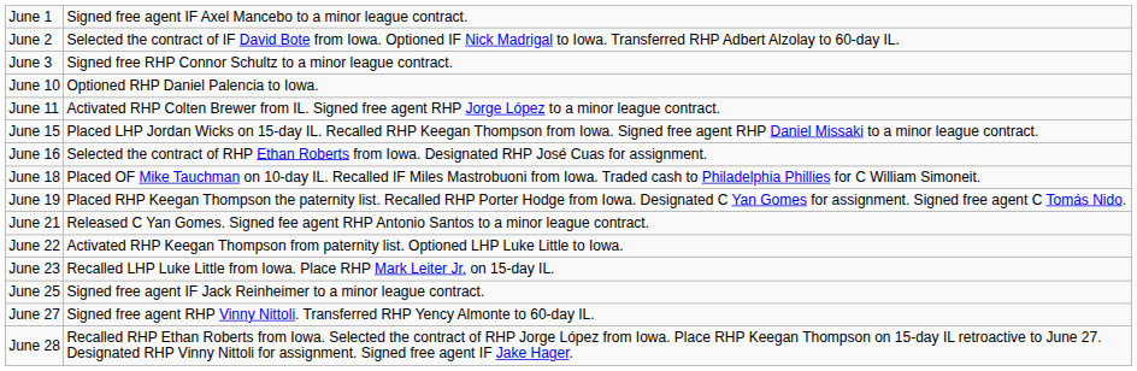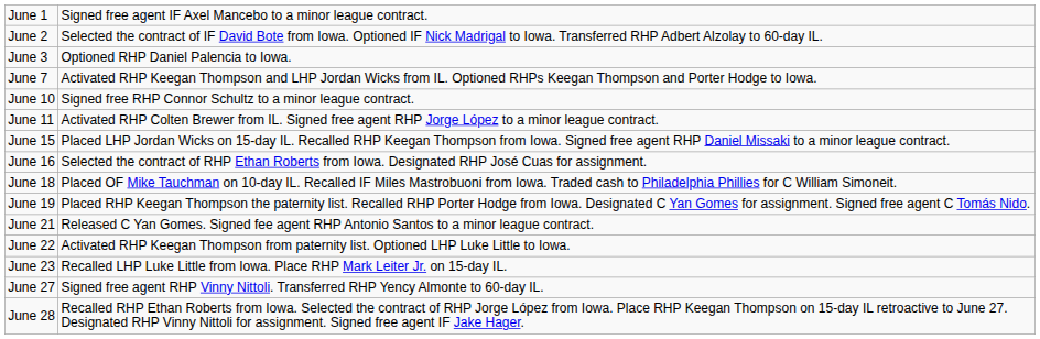June 3 | column 2: Signed free RHP Connor Schultz to a minor league contract. -> Optioned RHP Daniel Palencia to Iowa.
+ row: June 7 | Activated RHP Keegan Thompson and LHP Jordan Wicks from IL. Optioned RHPs Keegan Thompson and Porter Hodge to Iowa.
June 10 | column 2: Optioned RHP Daniel Palencia to Iowa. -> Signed free RHP Connor Schultz to a minor league contract.
- row: June 25 | Signed free agent IF Jack Reinheimer to a minor league contract.
